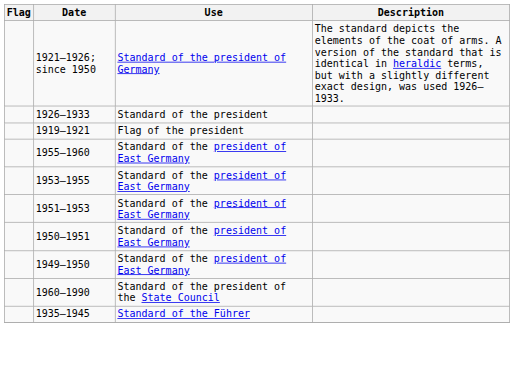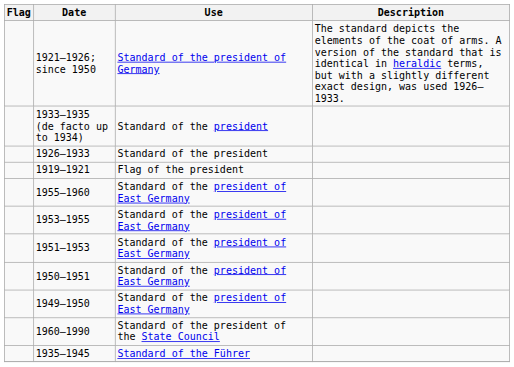+ row: 1933–1935 (de facto up to 1934) | Standard of the president
